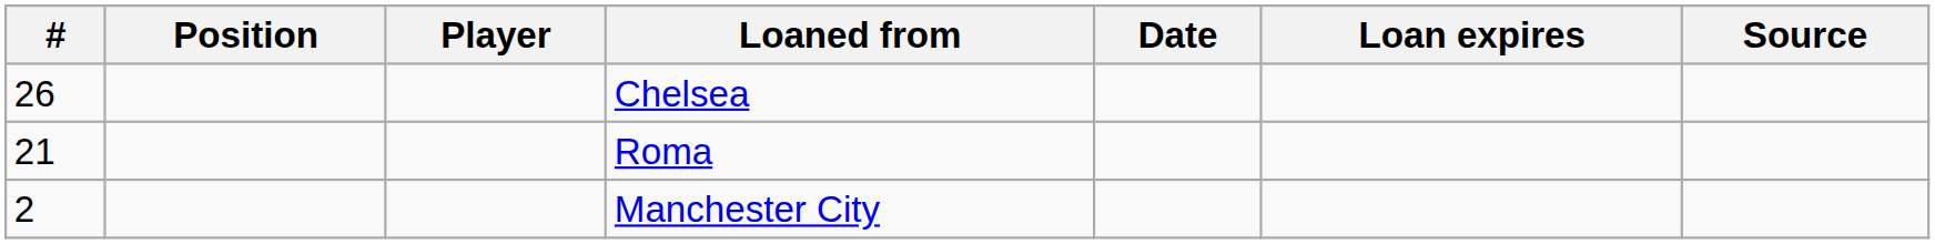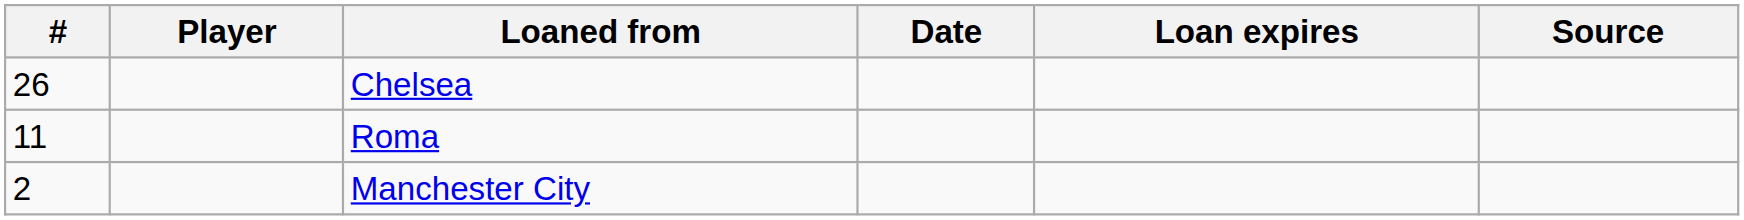- column: Position
Roma | #: 21 -> 11
